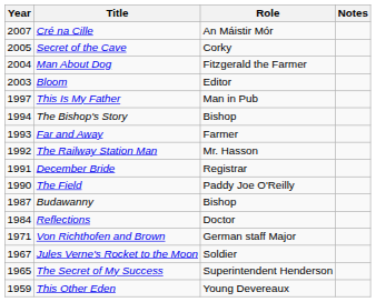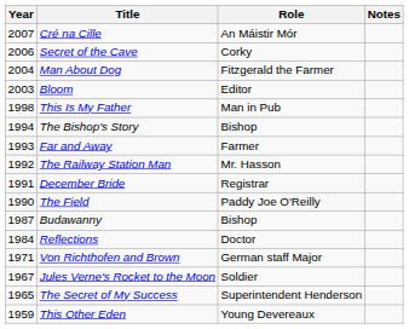Secret of the Cave | Year: 2005 -> 2006
This Is My Father | Year: 1997 -> 1998
